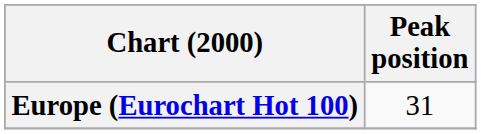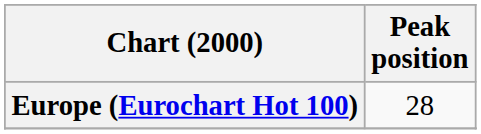Europe (Eurochart Hot 100) | Peak position: 31 -> 28
